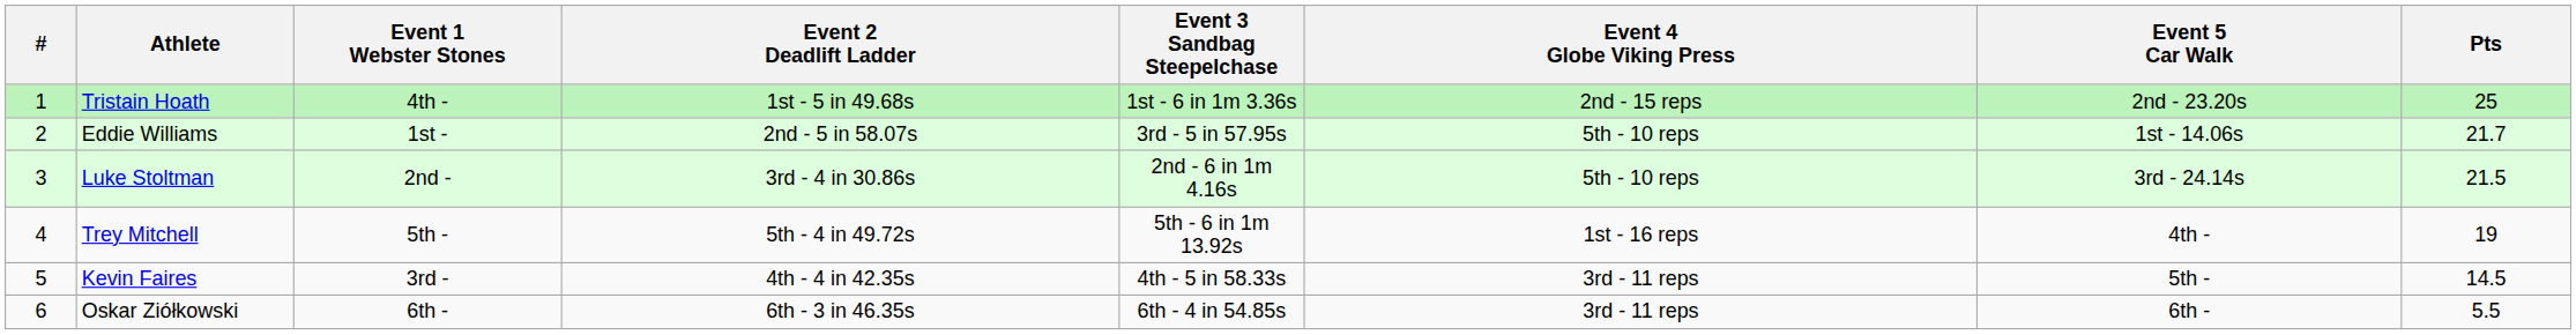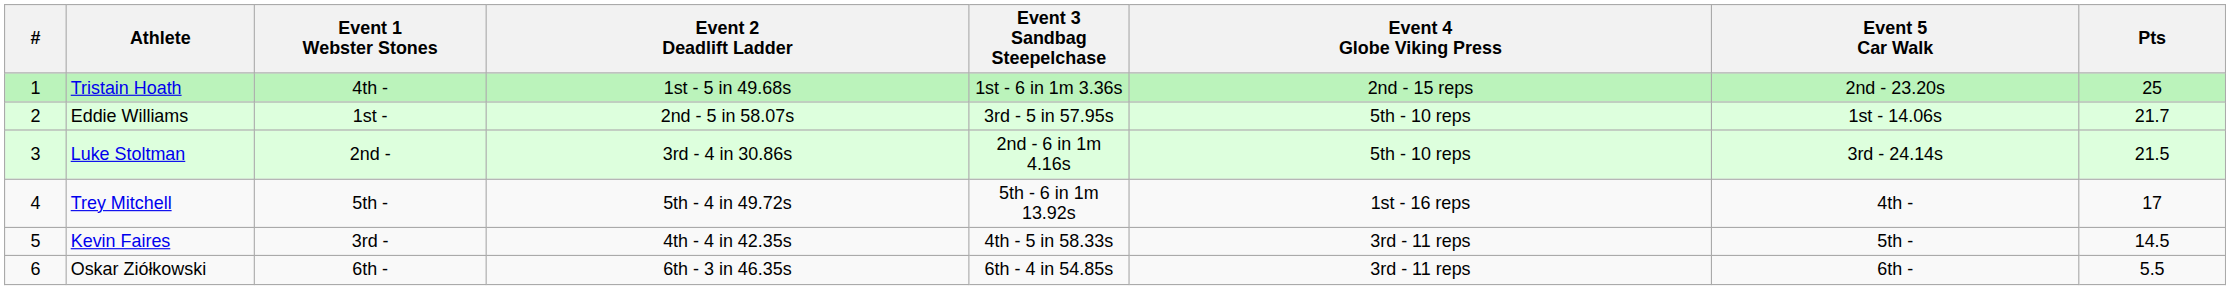Trey Mitchell | Pts: 19 -> 17
